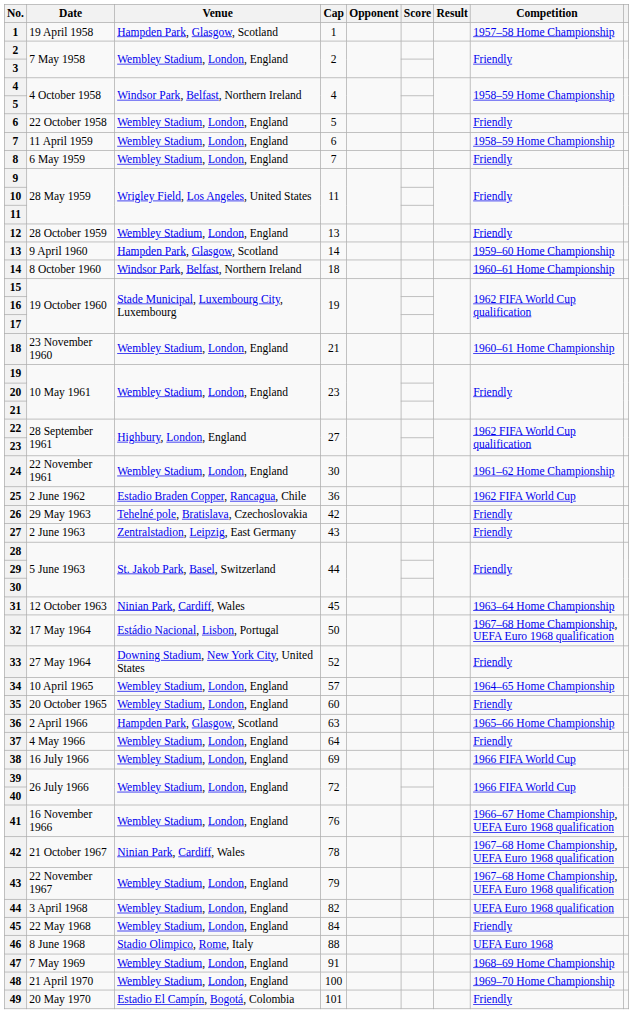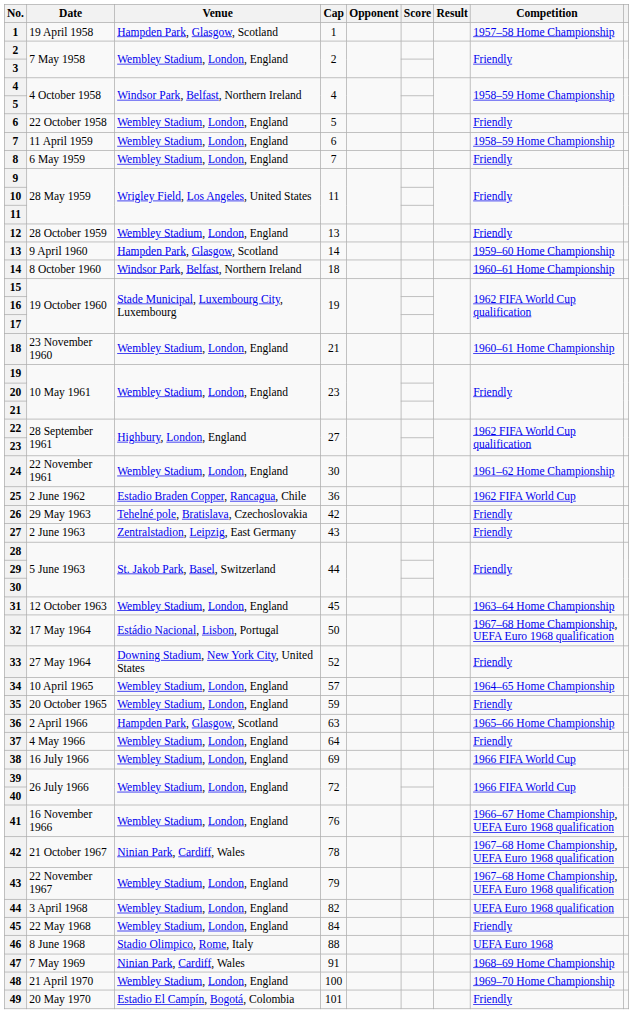31 | Venue: Ninian Park, Cardiff, Wales -> Wembley Stadium, London, England
35 | Cap: 60 -> 59
47 | Venue: Wembley Stadium, London, England -> Ninian Park, Cardiff, Wales
